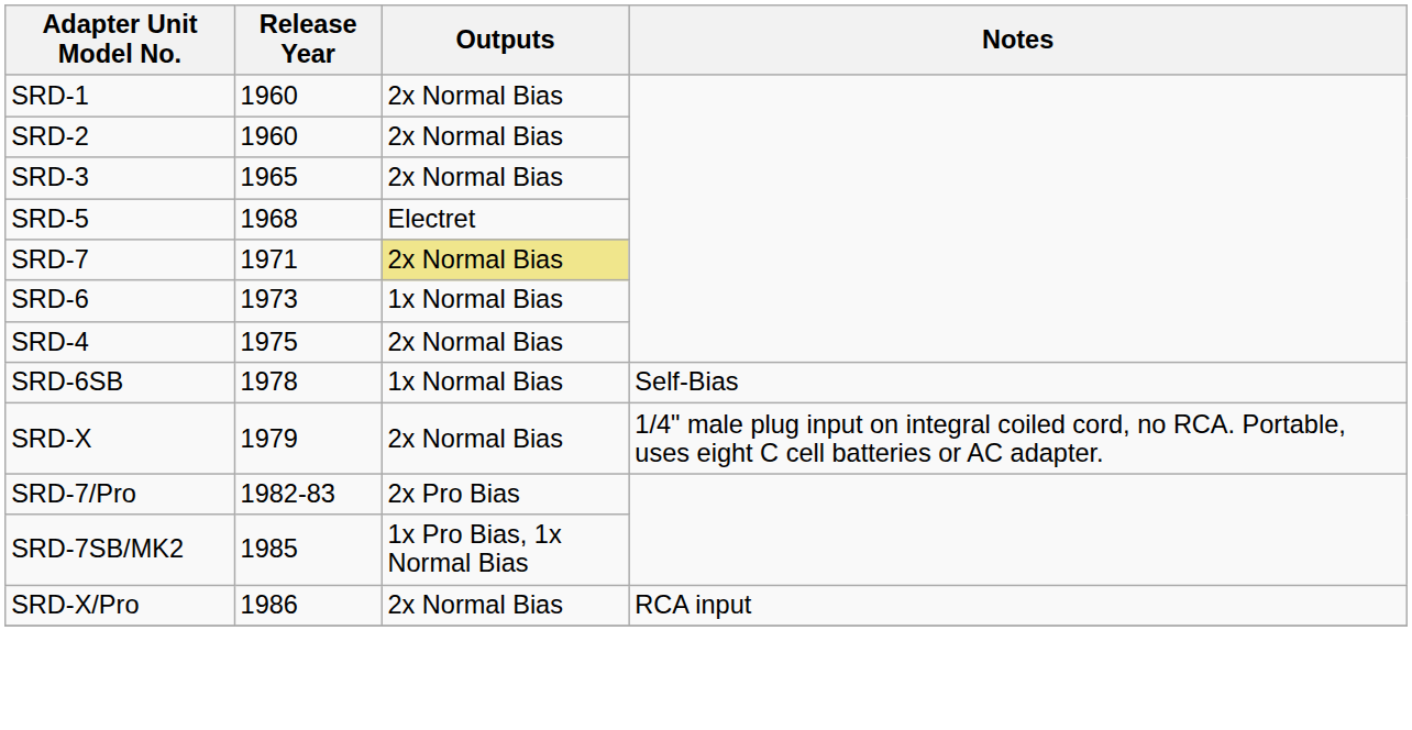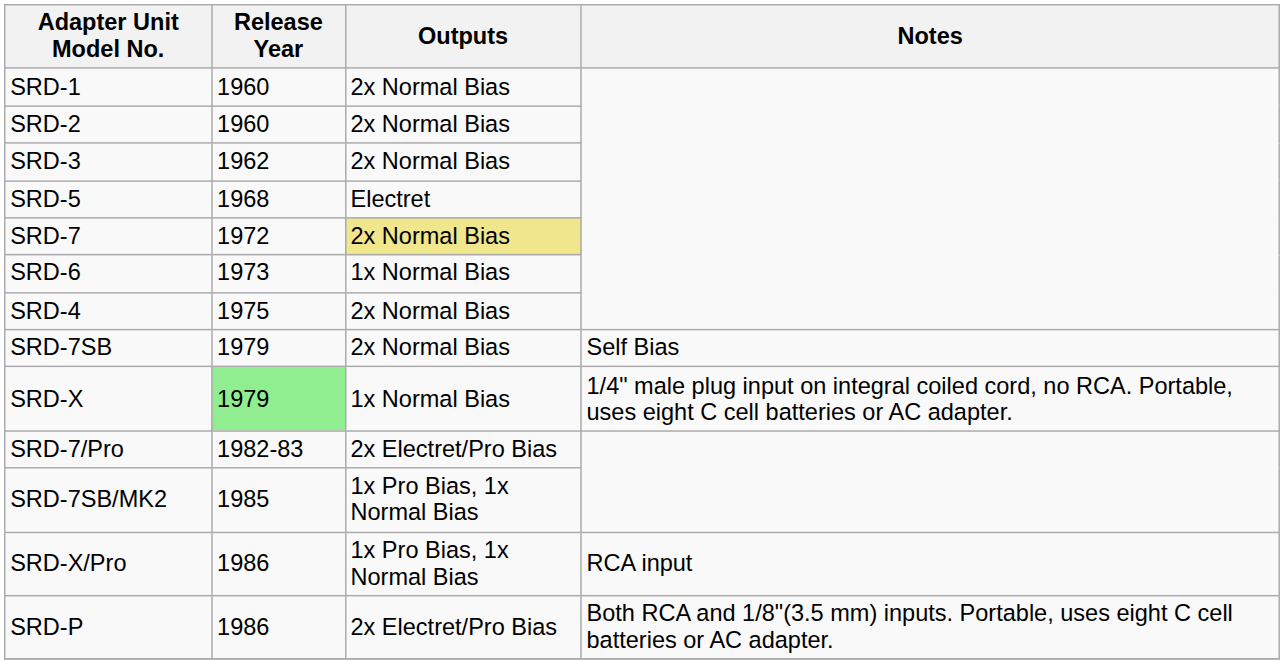SRD-3 | Release Year: 1965 -> 1962
SRD-7 | Release Year: 1971 -> 1972
- row: SRD-6SB | 1978 | 1x Normal Bias | Self-Bias
+ row: SRD-7SB | 1979 | 2x Normal Bias | Self Bias
SRD-X | Release Year: no background -> lightgreen background
SRD-X | Outputs: 2x Normal Bias -> 1x Normal Bias
SRD-7/Pro | Outputs: 2x Pro Bias -> 2x Electret/Pro Bias
SRD-X/Pro | Outputs: 2x Normal Bias -> 1x Pro Bias, 1x Normal Bias
+ row: SRD-P | 1986 | 2x Electret/Pro Bias | Both RCA and 1/8"(3.5 mm) inputs. Portable, uses eight C cell batteries or AC adapter.
